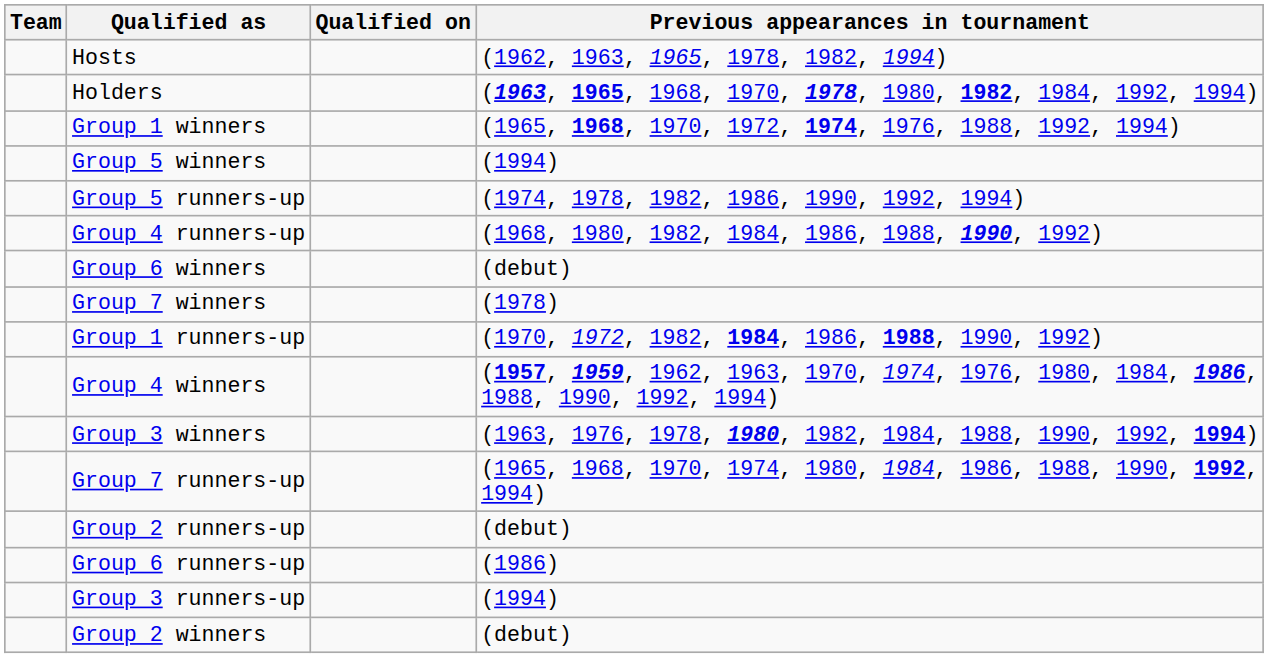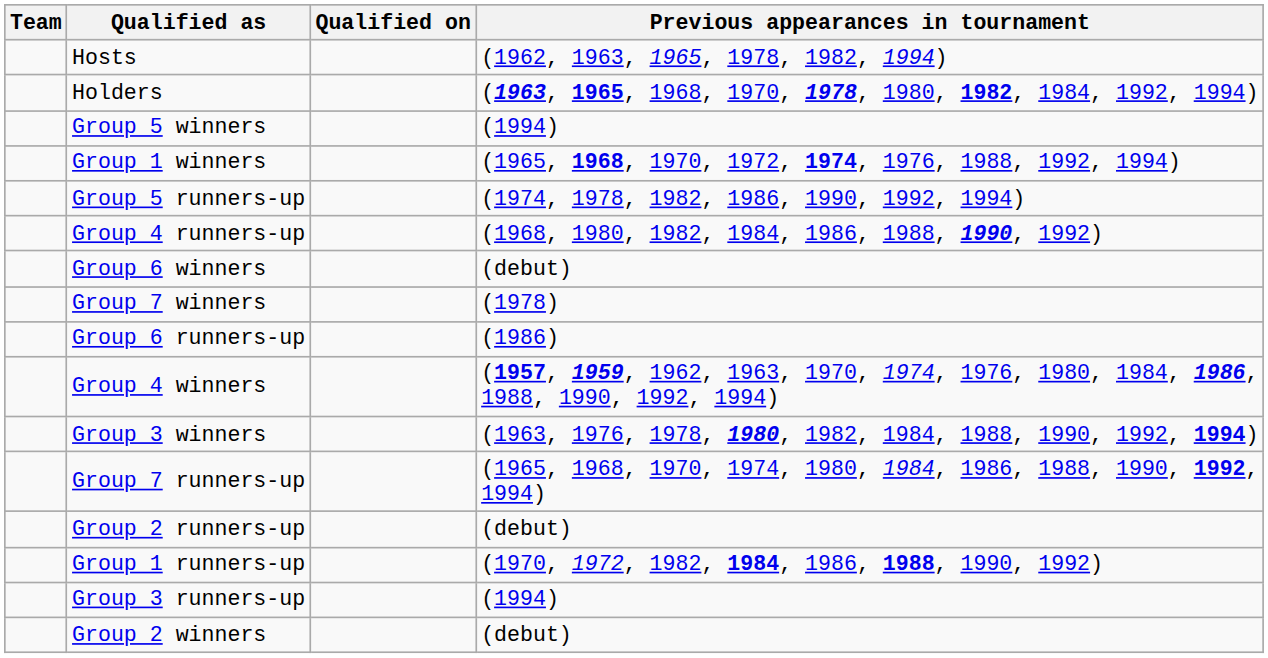rows swapped: Group 5 winners <-> Group 1 winners
rows swapped: Group 1 runners-up <-> Group 6 runners-up
